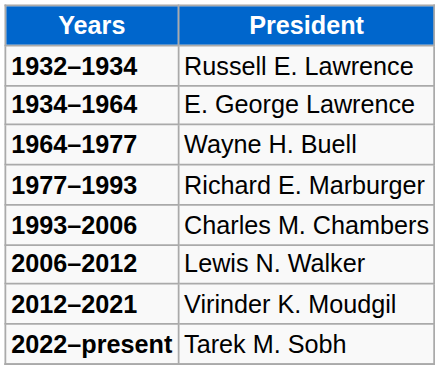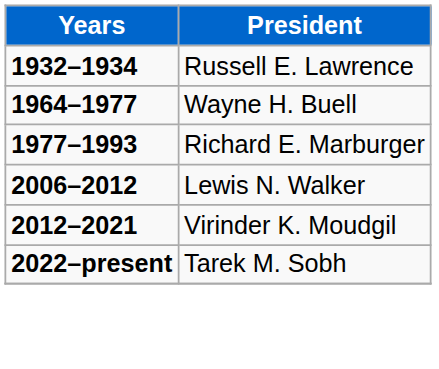- row: 1934–1964 | E. George Lawrence
- row: 1993–2006 | Charles M. Chambers
